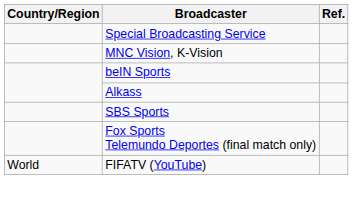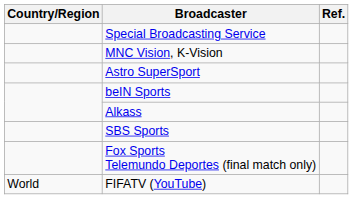+ row: Astro SuperSport
